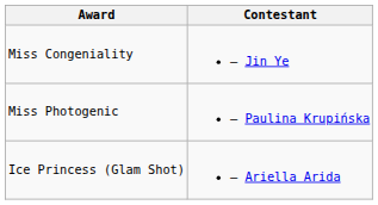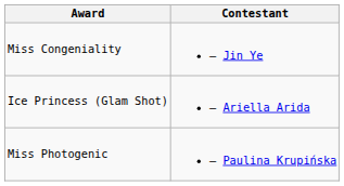rows swapped: Miss Photogenic <-> Ice Princess (Glam Shot)
